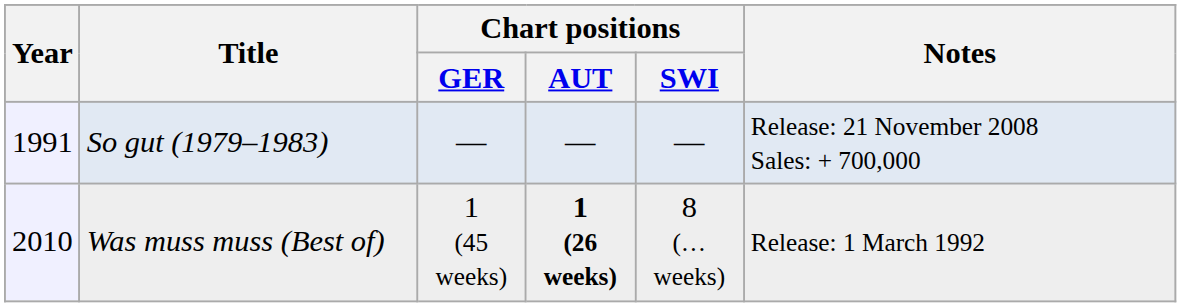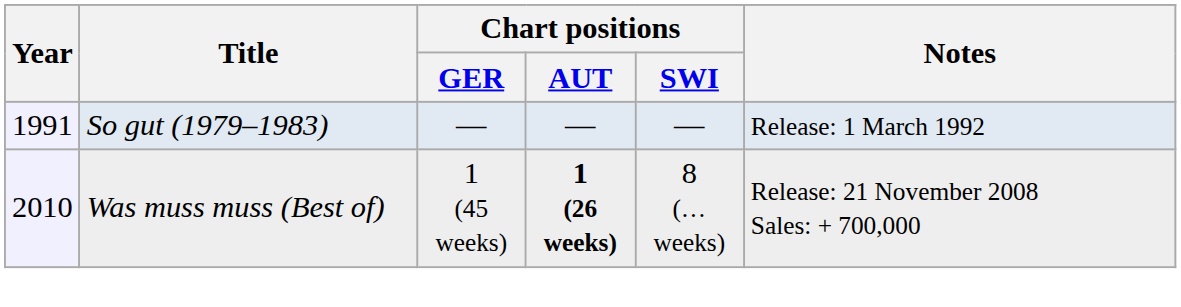So gut (1979–1983) | Notes: Release: 21 November 2008 Sales: + 700,000 -> Release: 1 March 1992
Was muss muss (Best of) | Notes: Release: 1 March 1992 -> Release: 21 November 2008 Sales: + 700,000
